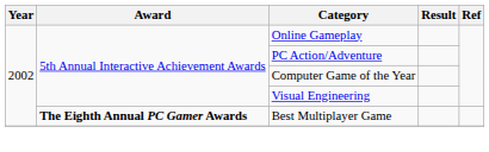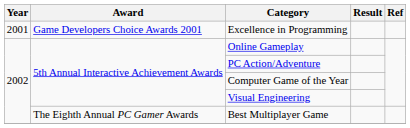+ row: 2001 | Game Developers Choice Awards 2001 | Excellence in Programming
Best Multiplayer Game | Award: bold -> normal
